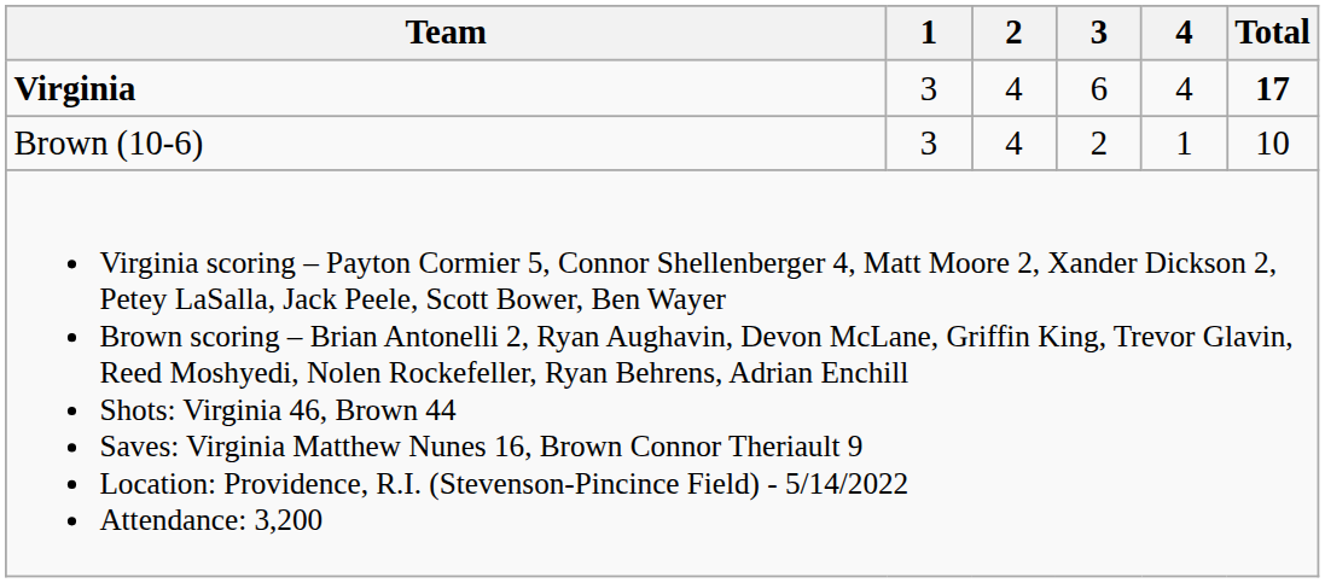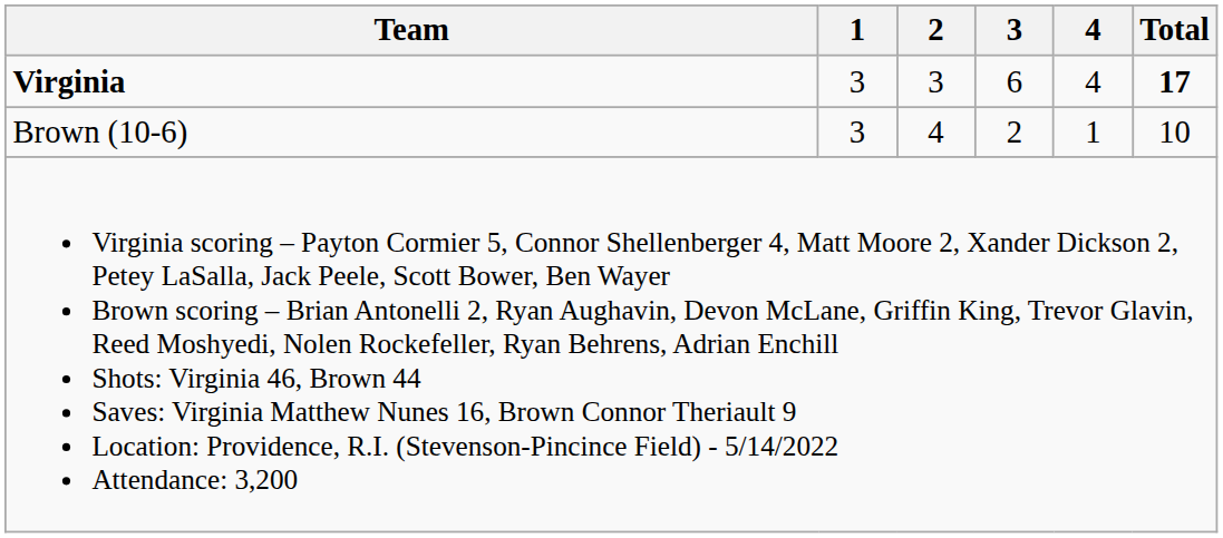Virginia | 2: 4 -> 3
